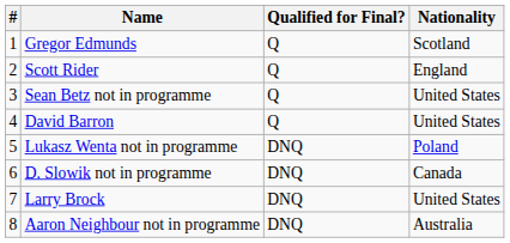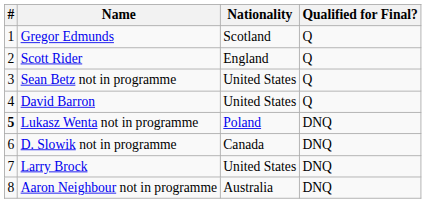columns swapped: Nationality <-> Qualified for Final?
Lukasz Wenta not in programme | #: normal -> bold
